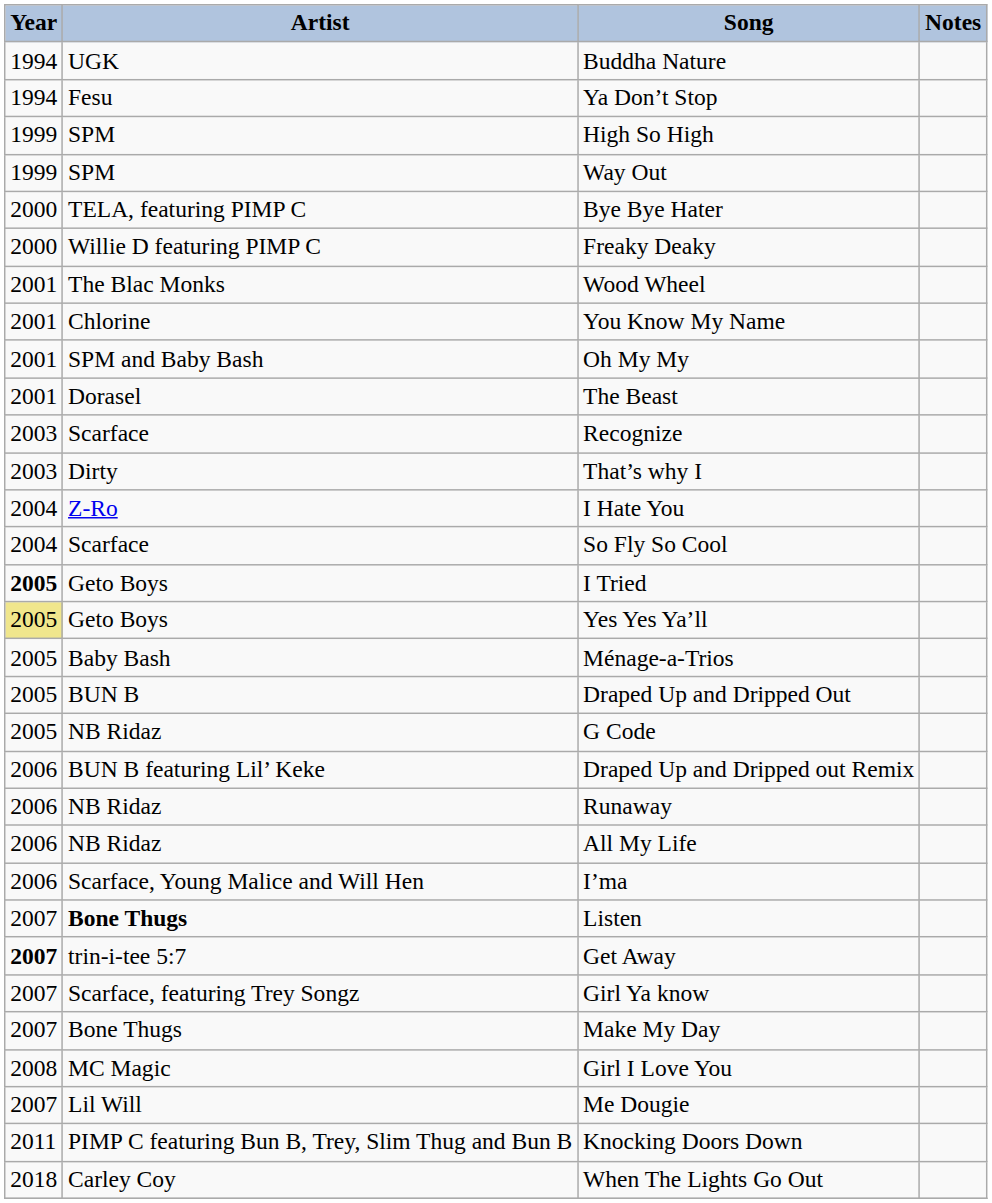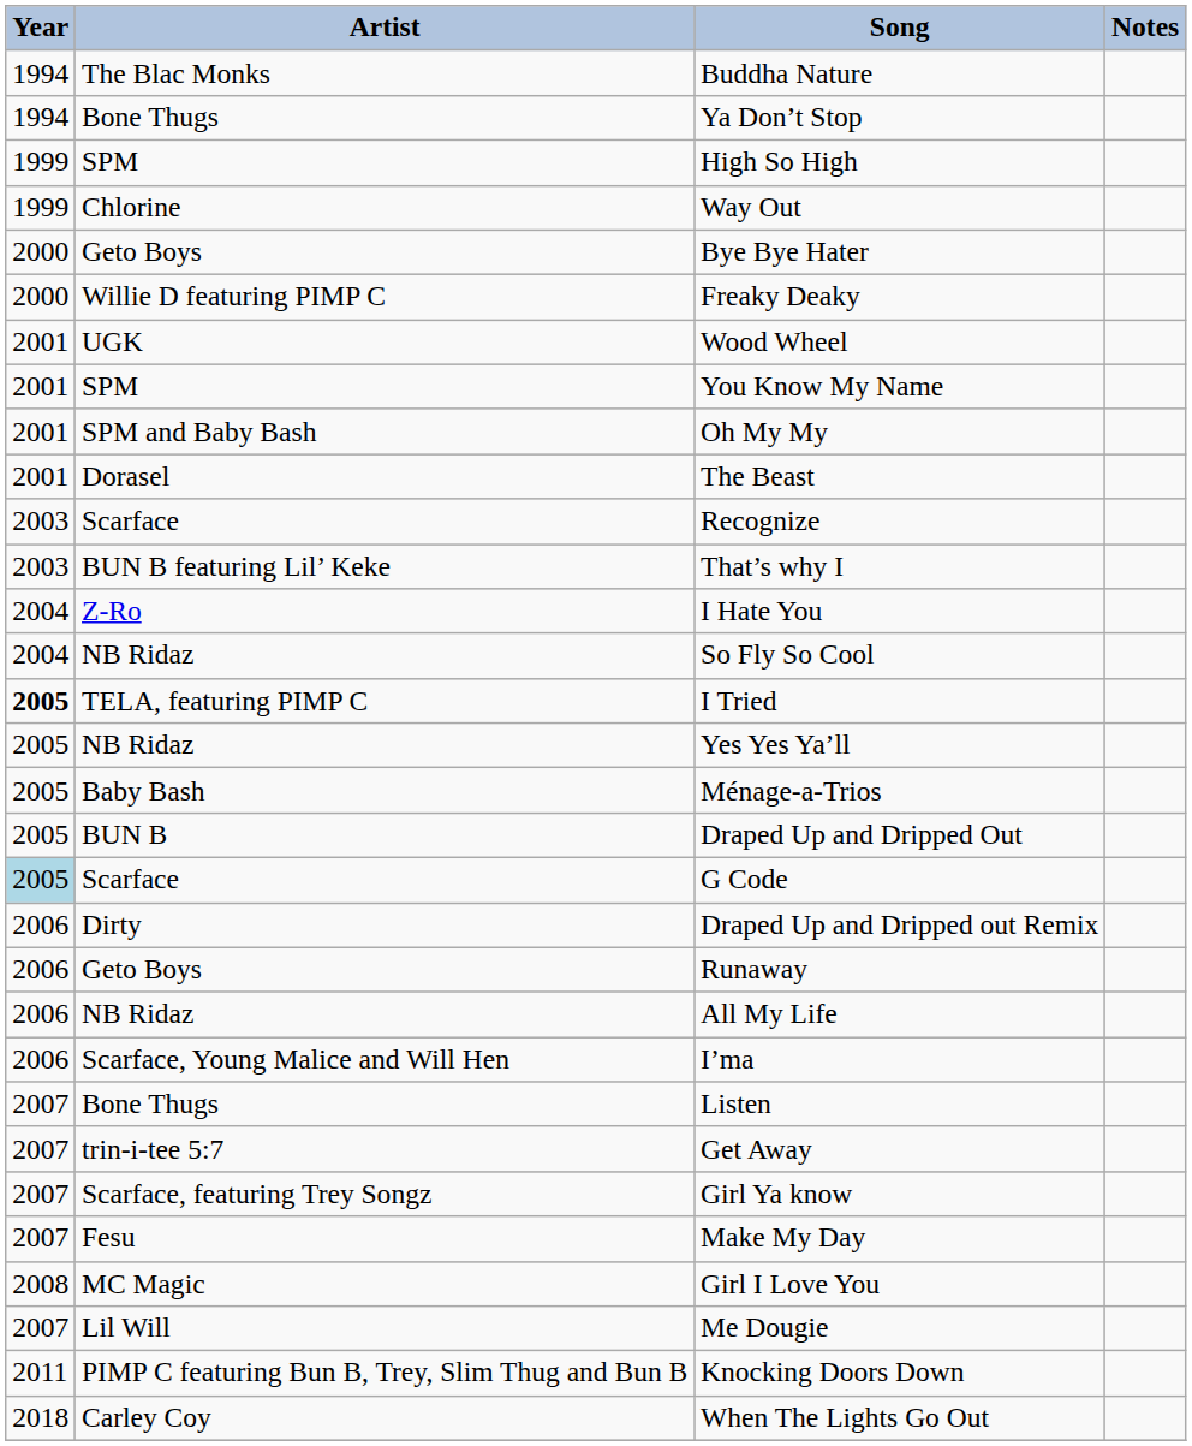Buddha Nature | Artist: UGK -> The Blac Monks
Ya Don’t Stop | Artist: Fesu -> Bone Thugs
Way Out | Artist: SPM -> Chlorine
Bye Bye Hater | Artist: TELA, featuring PIMP C -> Geto Boys
Wood Wheel | Artist: The Blac Monks -> UGK
You Know My Name | Artist: Chlorine -> SPM
That’s why I | Artist: Dirty -> BUN B featuring Lil’ Keke
So Fly So Cool | Artist: Scarface -> NB Ridaz
I Tried | Artist: Geto Boys -> TELA, featuring PIMP C
Yes Yes Ya’ll | Year: khaki background -> no background
Yes Yes Ya’ll | Artist: Geto Boys -> NB Ridaz
G Code | Year: no background -> lightblue background
G Code | Artist: NB Ridaz -> Scarface
Draped Up and Dripped out Remix | Artist: BUN B featuring Lil’ Keke -> Dirty
Runaway | Artist: NB Ridaz -> Geto Boys
Listen | Artist: bold -> normal
Get Away | Year: bold -> normal
Make My Day | Artist: Bone Thugs -> Fesu
